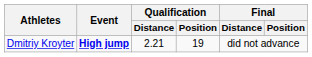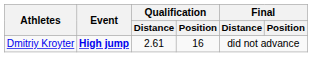Dmitriy Kroyter | Qualification / Distance: 2.21 -> 2.61
Dmitriy Kroyter | Qualification / Position: 19 -> 16
